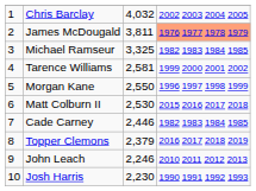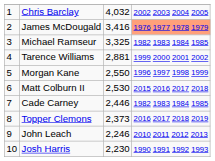James McDougald | column 3: 3,811 -> 3,416
Tarence Williams | column 3: 2,581 -> 2,881
Topper Clemons | column 3: 2,379 -> 2,373
